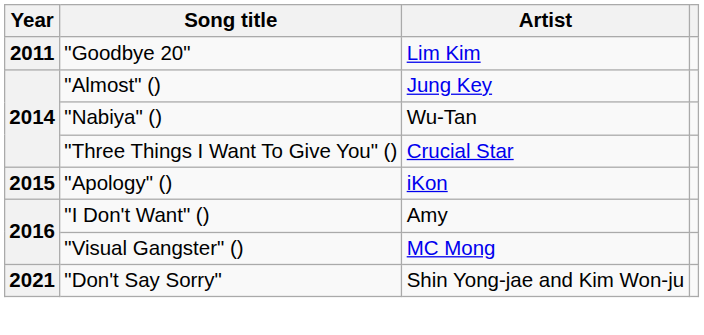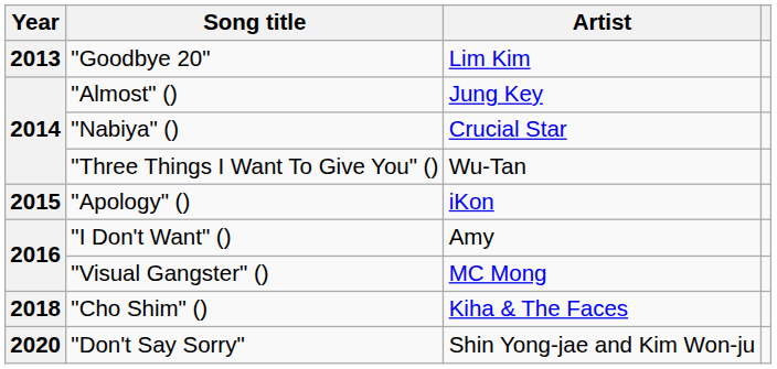"Goodbye 20" | Year: 2011 -> 2013
"Nabiya" () | Artist: Wu-Tan -> Crucial Star
"Three Things I Want To Give You" () | Artist: Crucial Star -> Wu-Tan
+ row: 2018 | "Cho Shim" () | Kiha & The Faces
"Don't Say Sorry" | Year: 2021 -> 2020
